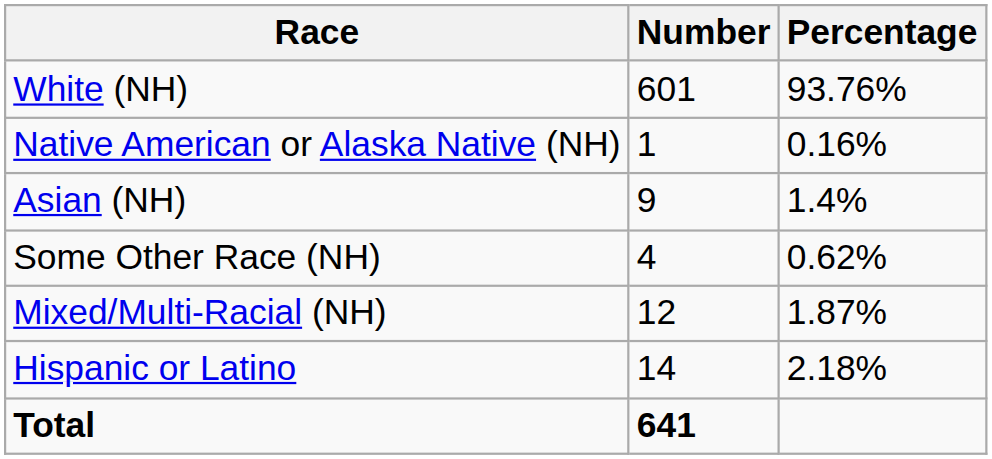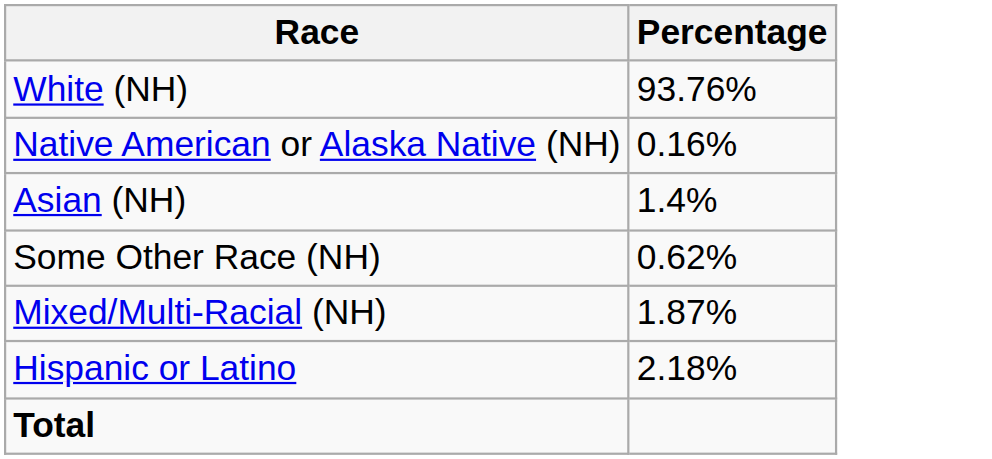- column: Number | 601 | 1 | 9 | 4 | 12 | 14 | 641
